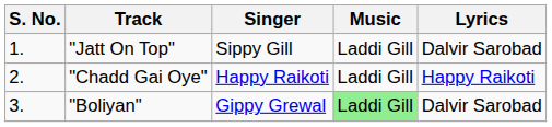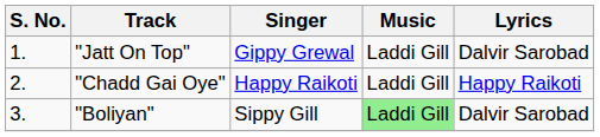"Jatt On Top" | Singer: Sippy Gill -> Gippy Grewal
"Boliyan" | Singer: Gippy Grewal -> Sippy Gill
